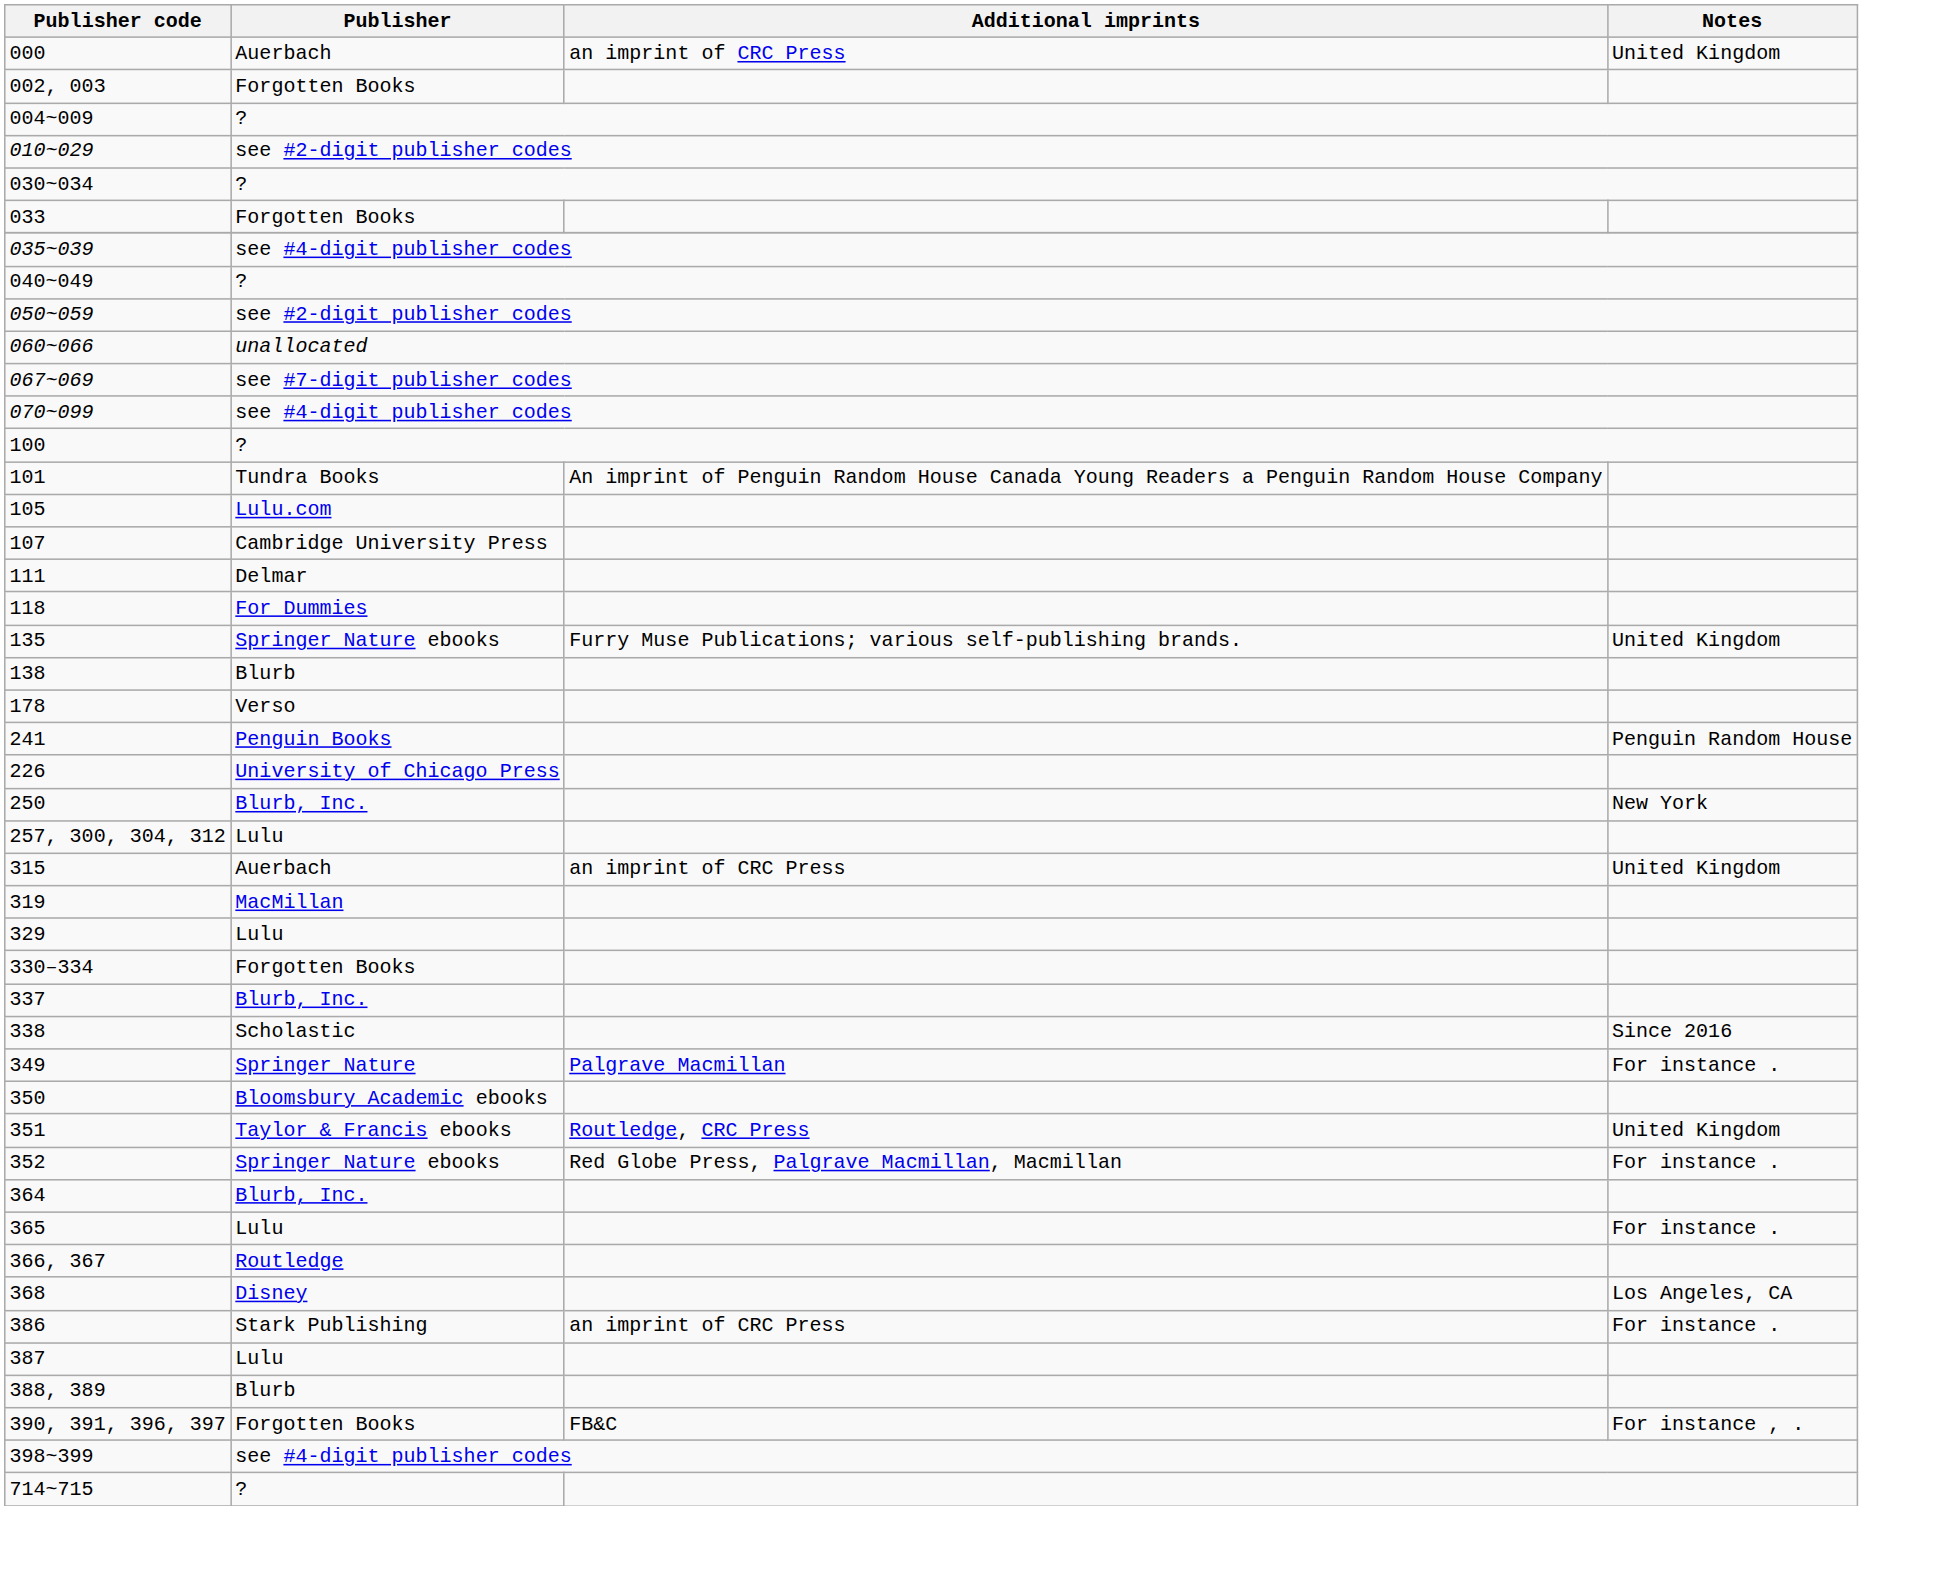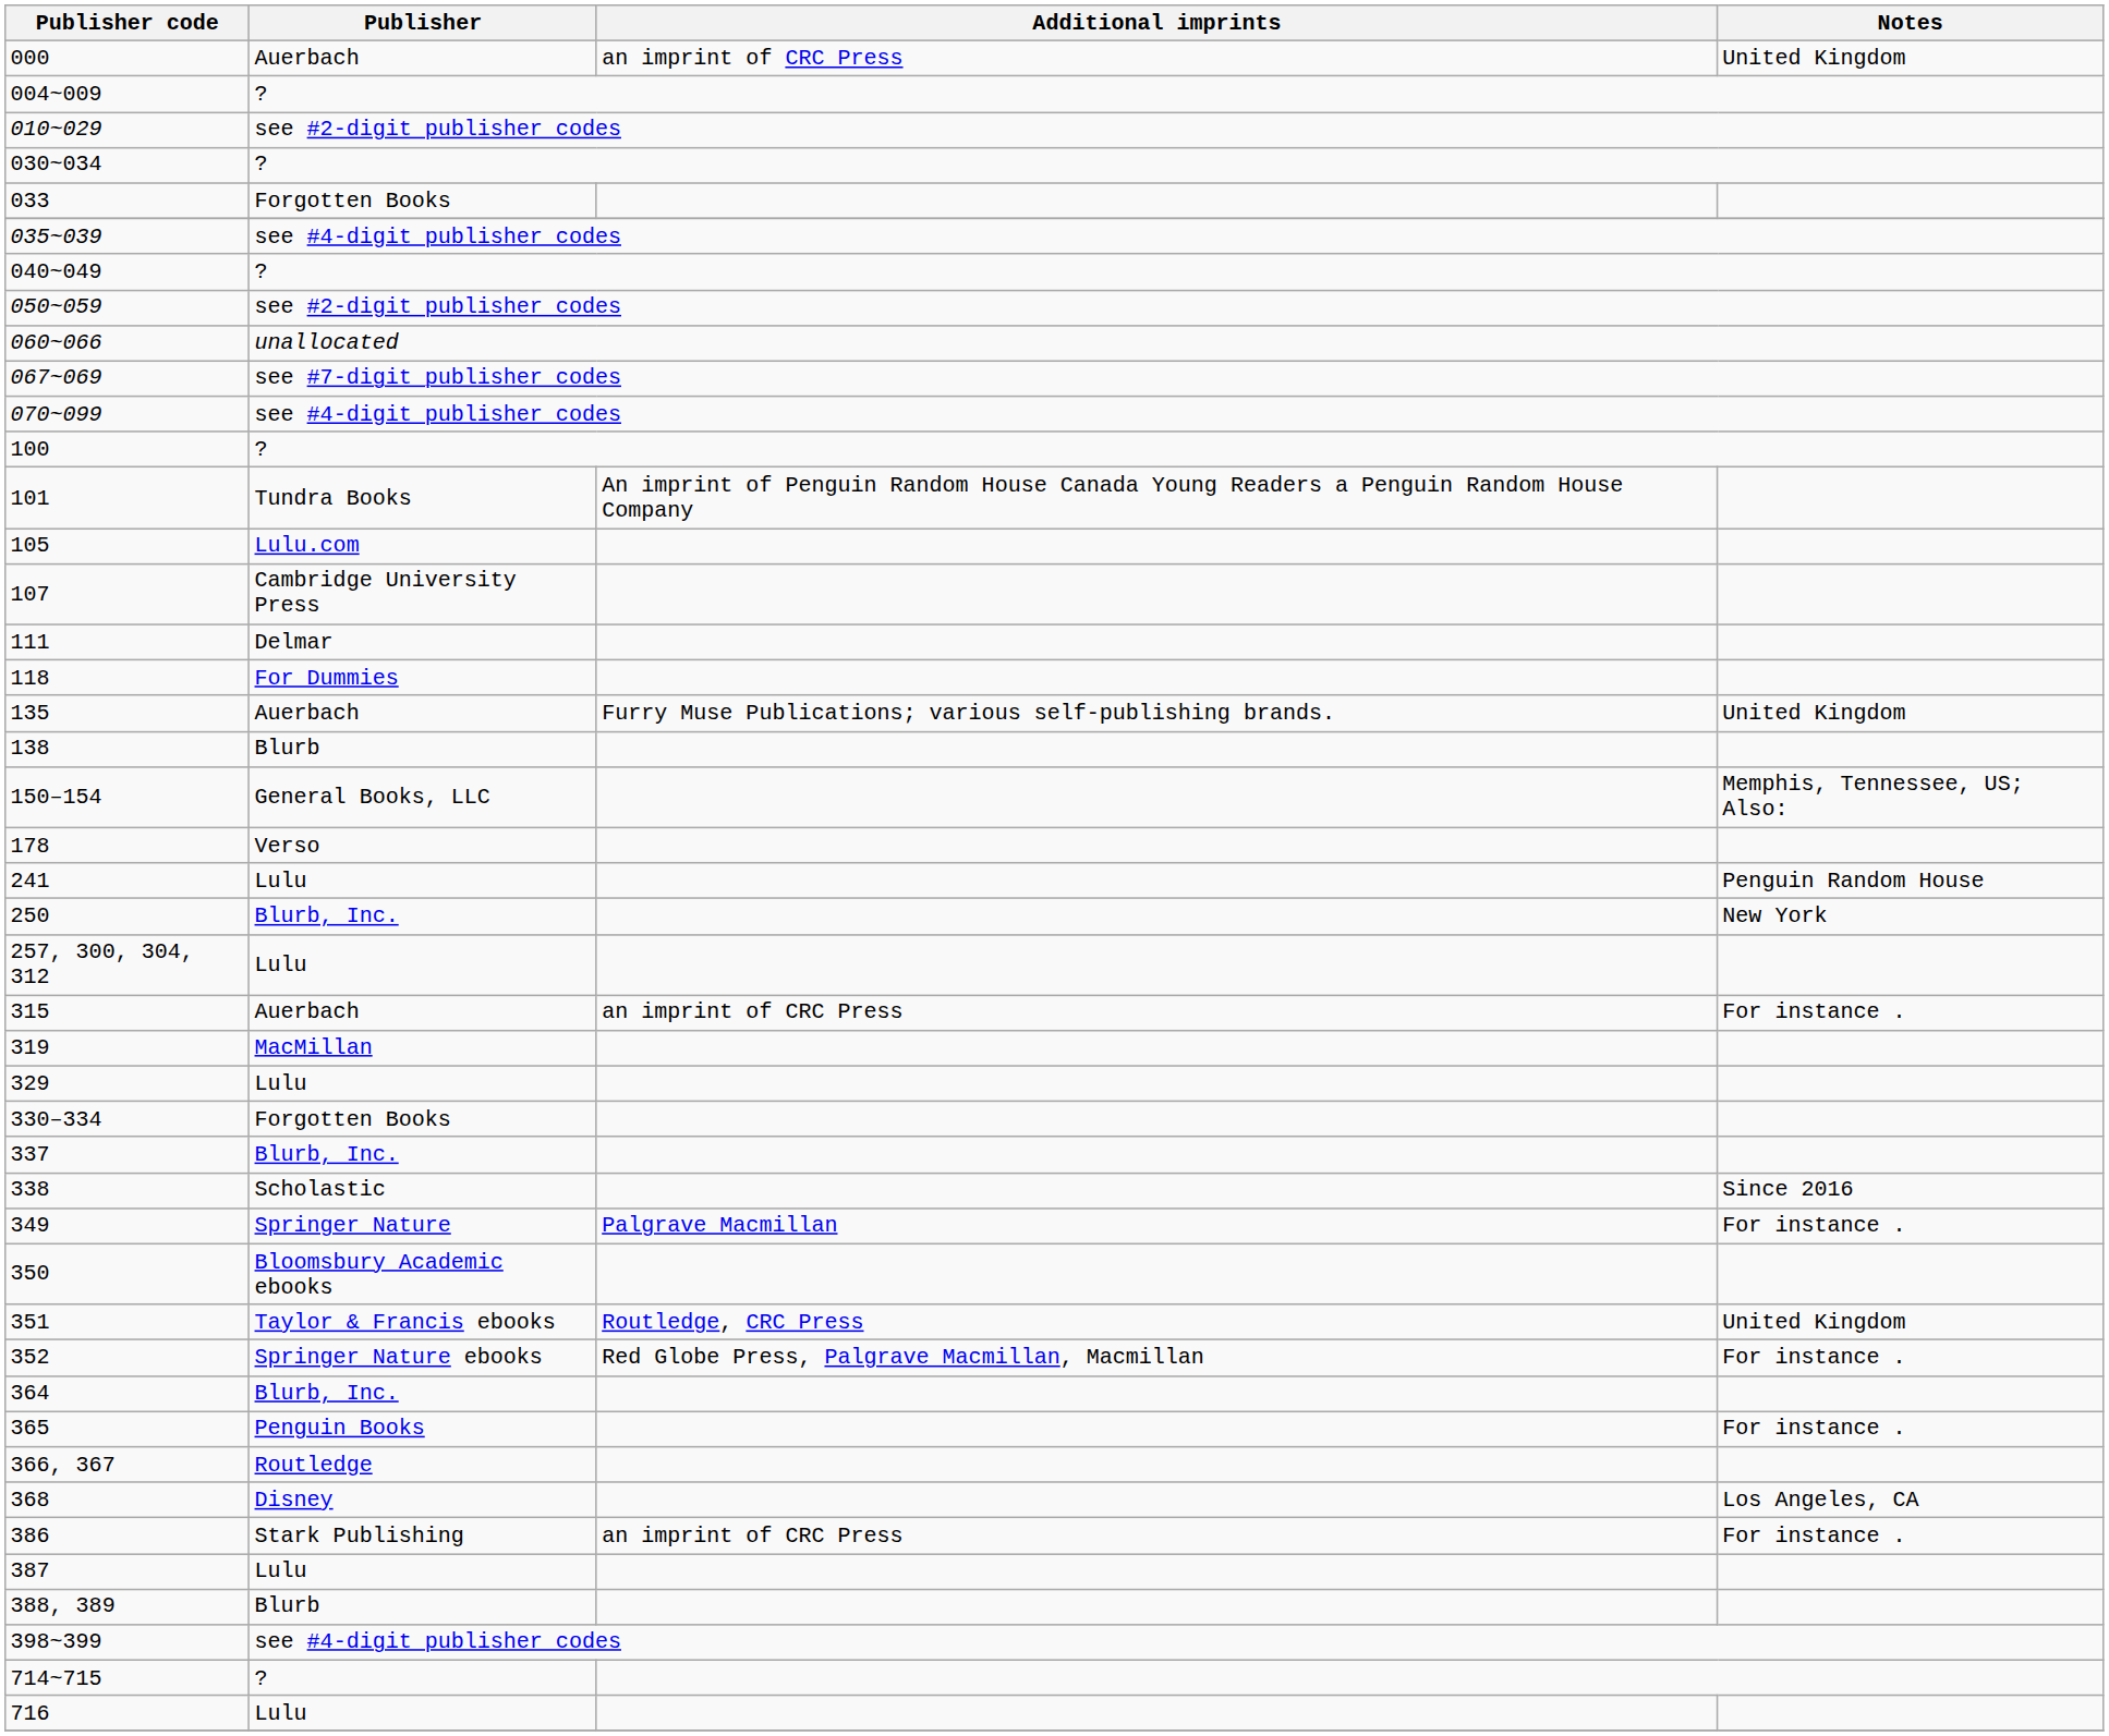- row: 002, 003 | Forgotten Books
135 | Publisher: Springer Nature ebooks -> Auerbach
+ row: 150–154 | General Books, LLC | Memphis, Tennessee, US; Also:
241 | Publisher: Penguin Books -> Lulu
- row: 226 | University of Chicago Press
315 | Notes: United Kingdom -> For instance .
365 | Publisher: Lulu -> Penguin Books
- row: 390, 391, 396, 397 | Forgotten Books | FB&C | For instance , .
+ row: 716 | Lulu
